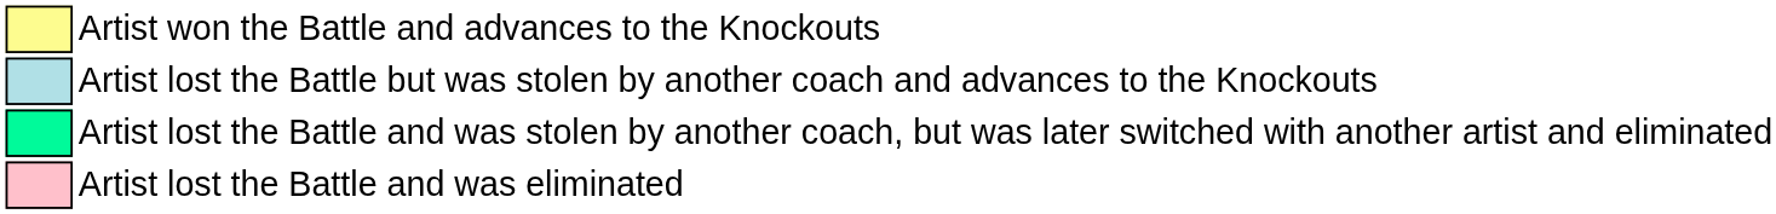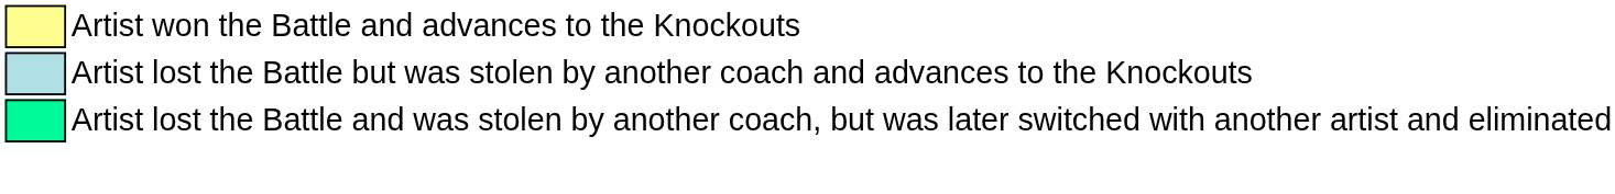- row: Artist lost the Battle and was eliminated
